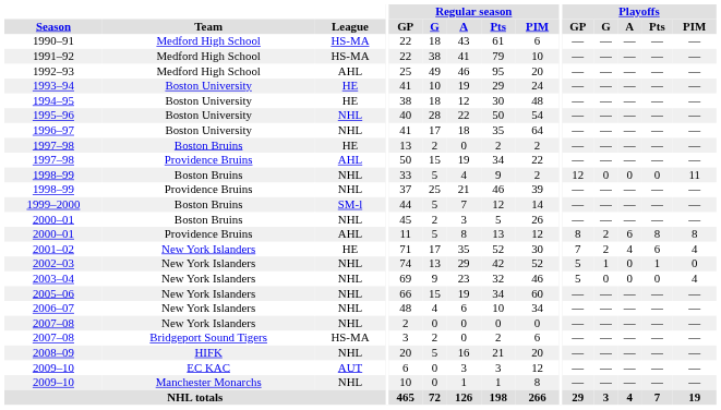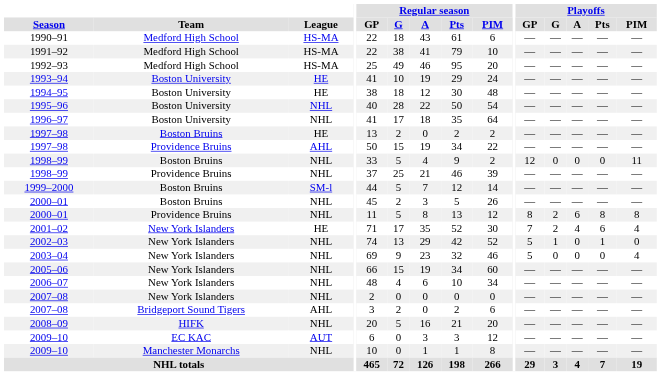1992–93 | League: AHL -> HS-MA
2000–01 / Providence Bruins | League: AHL -> NHL
2007–08 / Bridgeport Sound Tigers | League: HS-MA -> AHL
